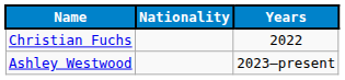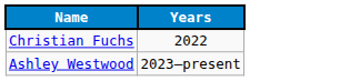- column: Nationality
